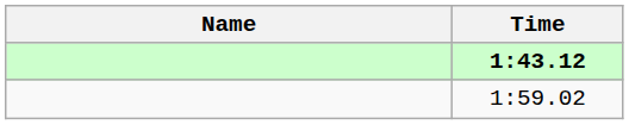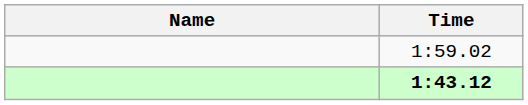rows swapped: 1:43.12 <-> 1:59.02
